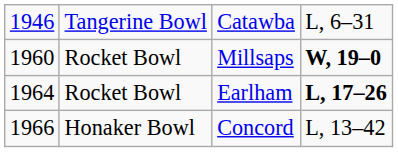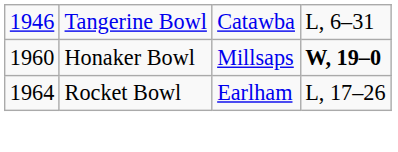Millsaps | column 2: Rocket Bowl -> Honaker Bowl
Earlham | column 4: bold -> normal
- row: 1966 | Honaker Bowl | Concord | L, 13–42
